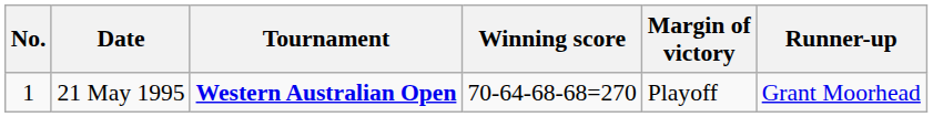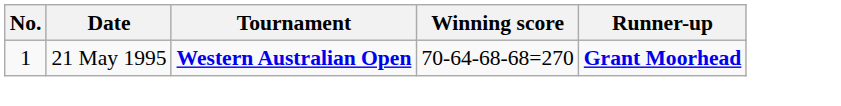- column: Margin of victory | Playoff
21 May 1995 | Runner-up: normal -> bold
